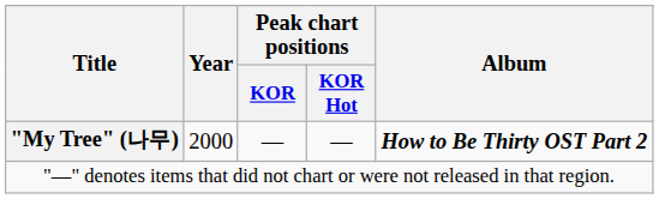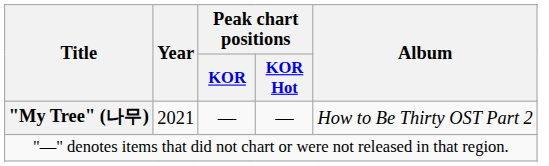"My Tree" (나무) | Year: 2000 -> 2021
"My Tree" (나무) | Album: bold -> normal
